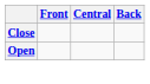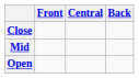+ row: Mid
